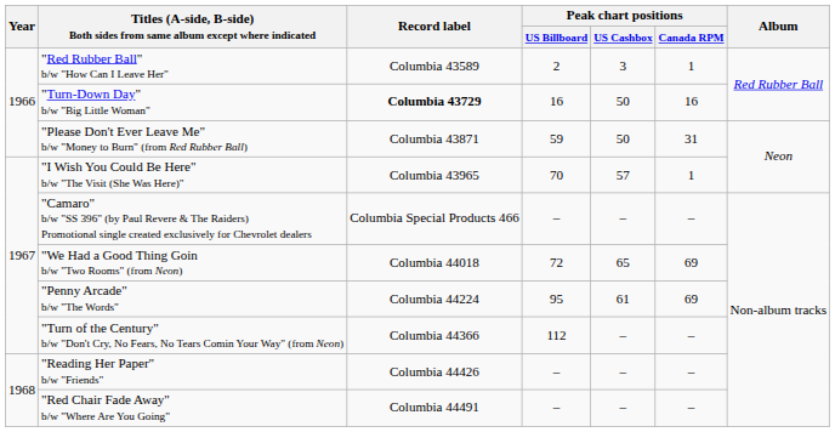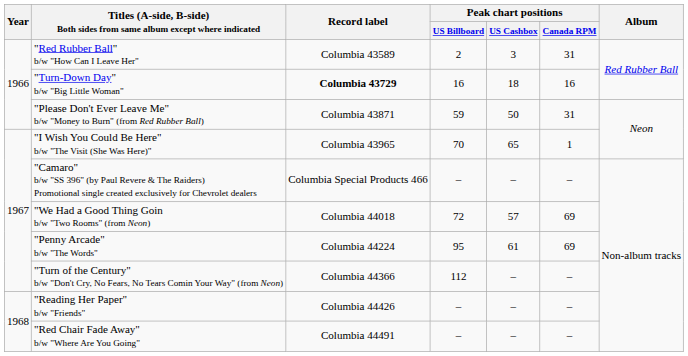"Red Rubber Ball" b/w "How Can I Leave Her" | Peak chart positions / Canada RPM: 1 -> 31
"Turn-Down Day" b/w "Big Little Woman" | Peak chart positions / US Cashbox: 50 -> 18
"I Wish You Could Be Here" b/w "The Visit (She Was Here)" | Peak chart positions / US Cashbox: 57 -> 65
"We Had a Good Thing Goin b/w "Two Rooms" (from Neon) | Peak chart positions / US Cashbox: 65 -> 57
